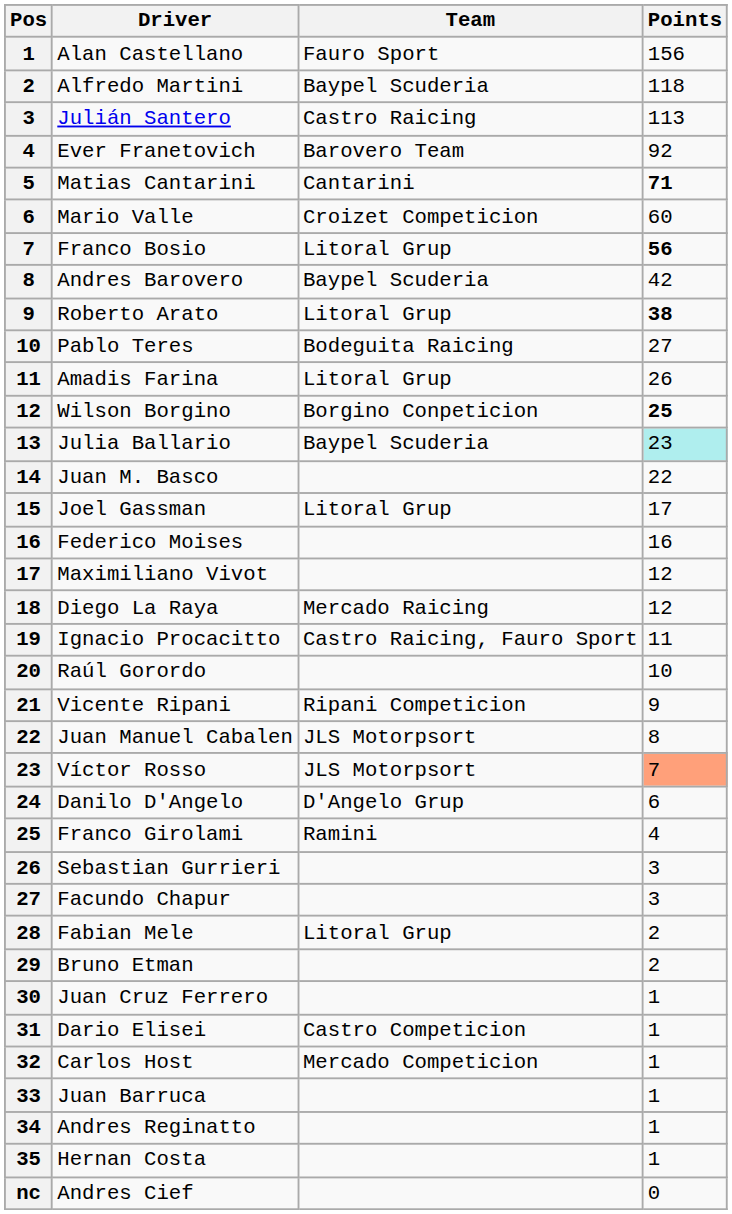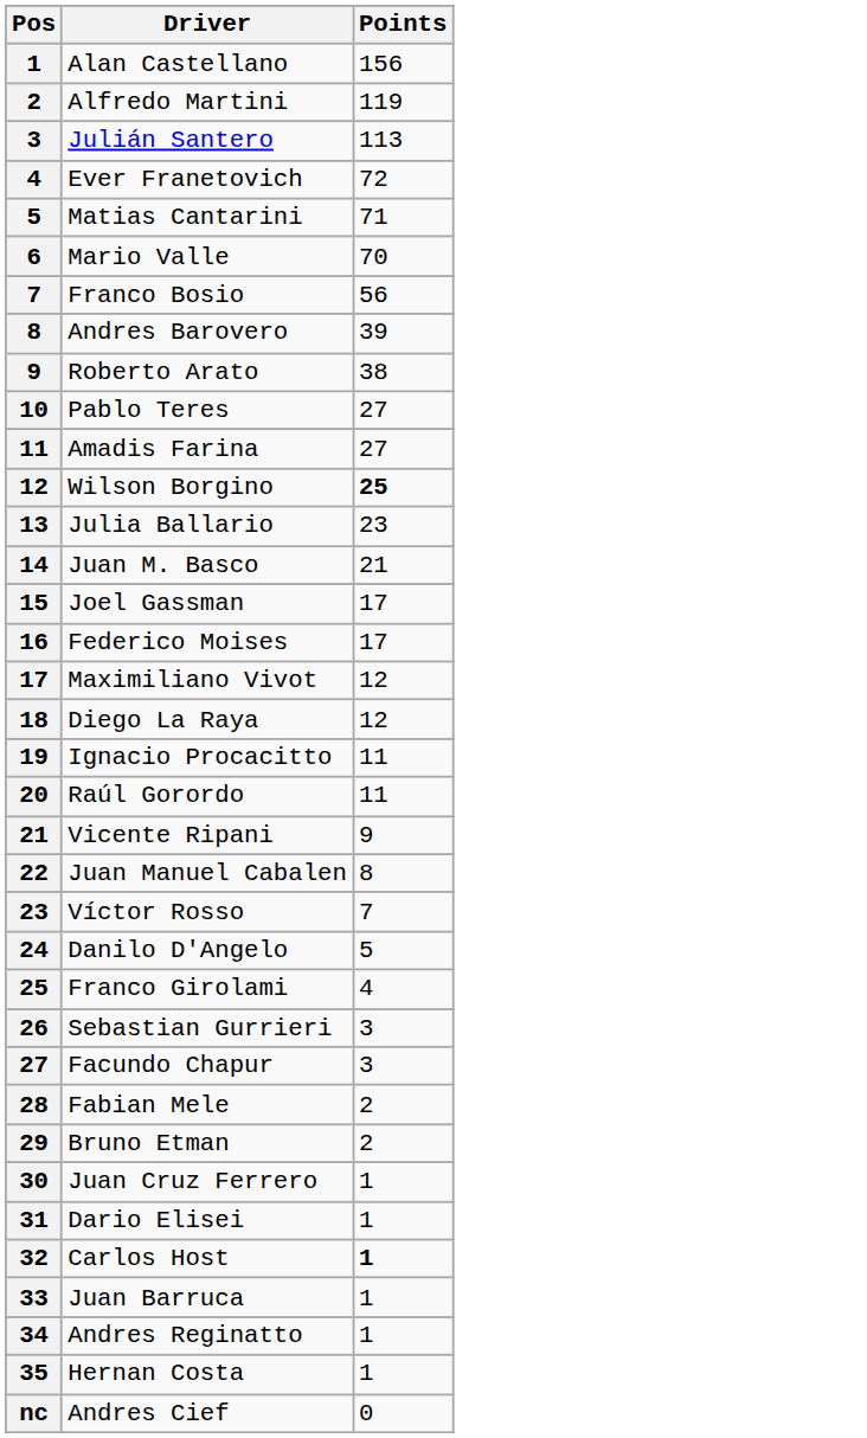- column: Team | Fauro Sport | Baypel Scuderia | Castro Raicing | Barovero Team | Cantarini | Croizet Competicion | Litoral Grup | Baypel Scuderia | Litoral Grup | Bodeguita Raicing | Litoral Grup | Borgino Conpeticion | Baypel Scuderia | Litoral Grup | Mercado Raicing | Castro Raicing, Fauro Sport | Ripani Competicion | JLS Motorpsort | JLS Motorpsort | D'Angelo Grup | Ramini | Litoral Grup | Castro Competicion | Mercado Competicion
Alfredo Martini | Points: 118 -> 119
Ever Franetovich | Points: 92 -> 72
Matias Cantarini | Points: bold -> normal
Mario Valle | Points: 60 -> 70
Franco Bosio | Points: bold -> normal
Andres Barovero | Points: 42 -> 39
Roberto Arato | Points: bold -> normal
Amadis Farina | Points: 26 -> 27
Julia Ballario | Points: paleturquoise background -> no background
Juan M. Basco | Points: 22 -> 21
Federico Moises | Points: 16 -> 17
Raúl Gorordo | Points: 10 -> 11
Víctor Rosso | Points: lightsalmon background -> no background
Danilo D'Angelo | Points: 6 -> 5
Carlos Host | Points: normal -> bold
